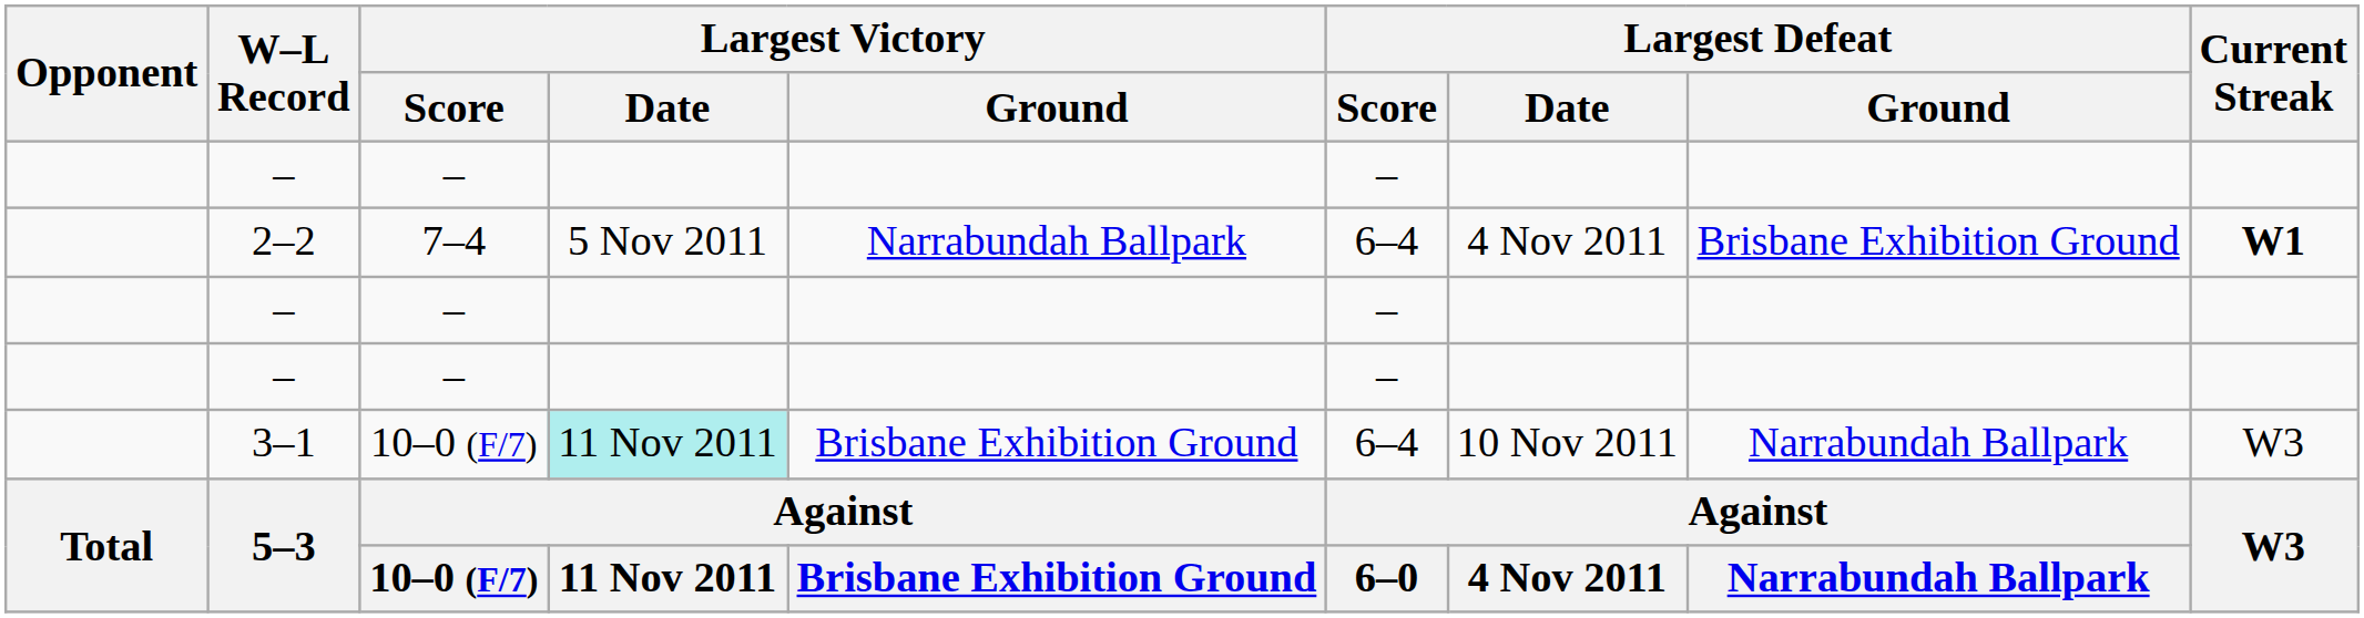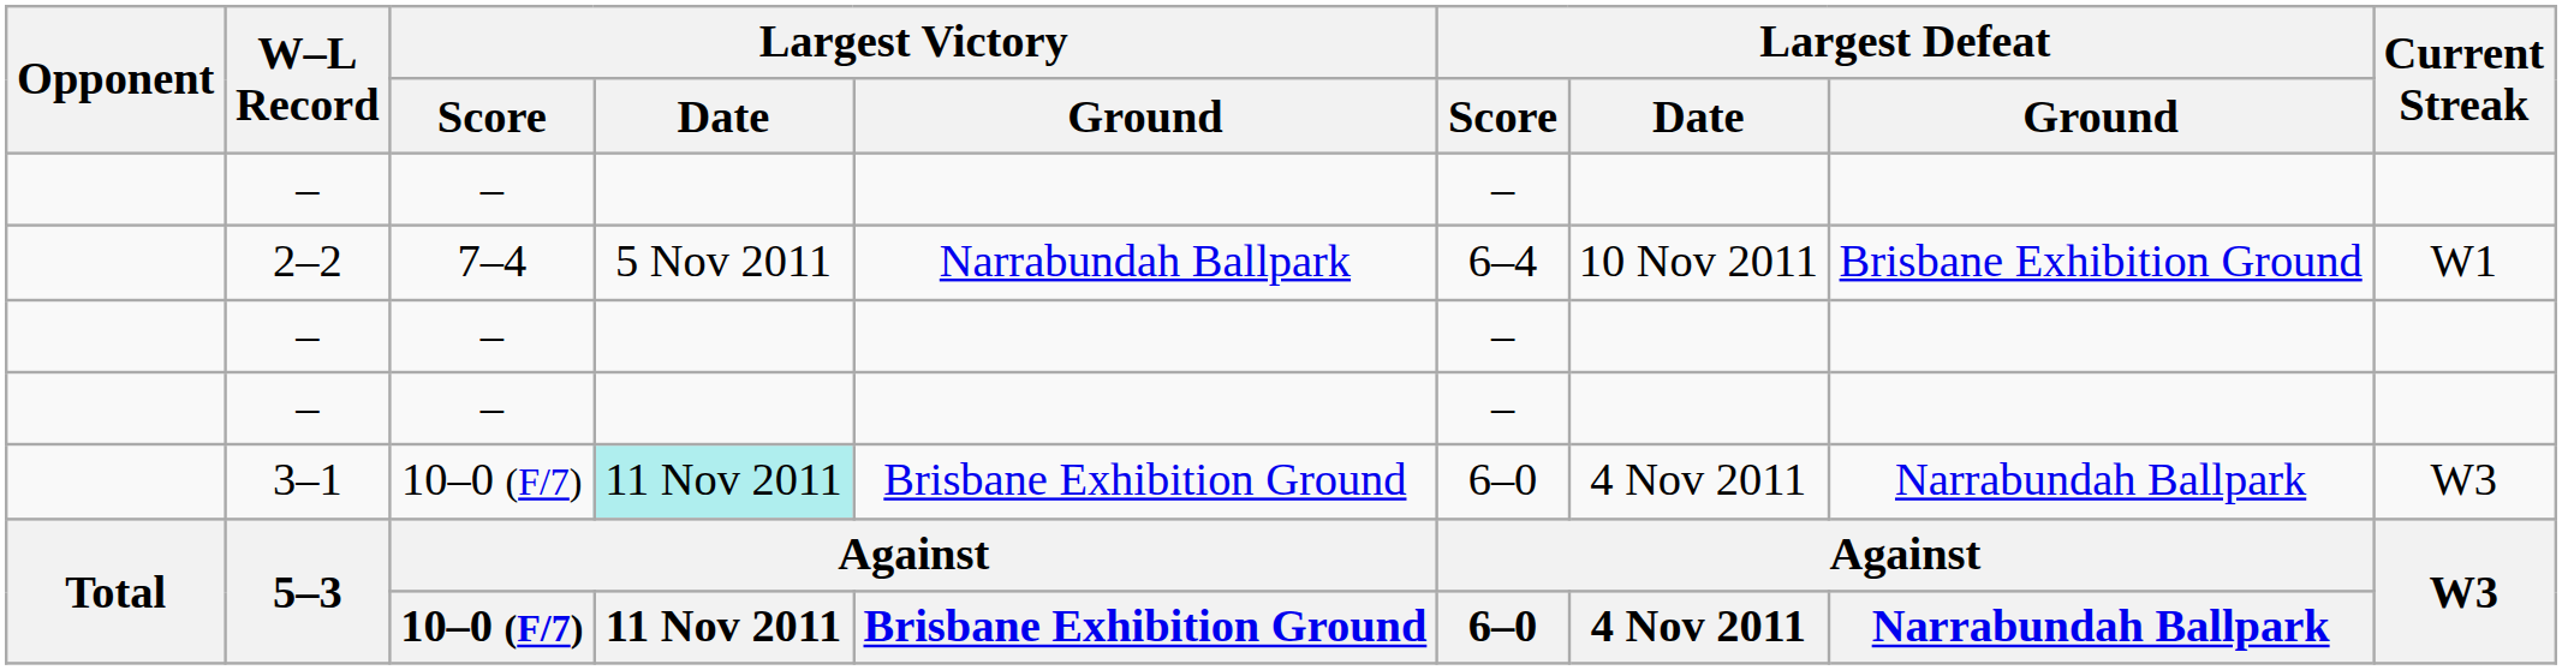2–2 | Largest Defeat / Date: 4 Nov 2011 -> 10 Nov 2011
2–2 | Current Streak: bold -> normal
3–1 | Largest Defeat / Score: 6–4 -> 6–0
3–1 | Largest Defeat / Date: 10 Nov 2011 -> 4 Nov 2011
